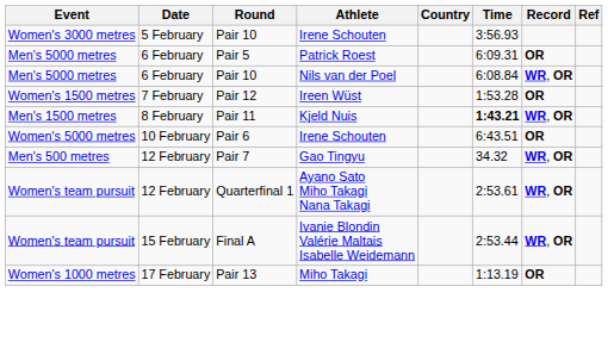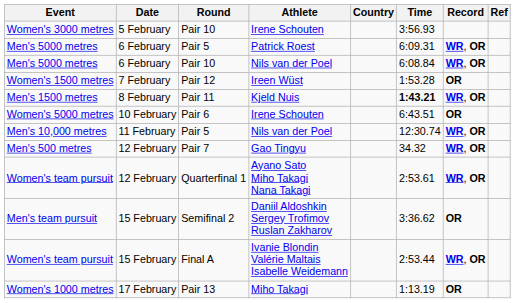Men's 5000 metres / Pair 5 | Record: OR -> WR, OR
+ row: Men's 10,000 metres | 11 February | Pair 5 | Nils van der Poel | 12:30.74 | WR, OR
+ row: Men's team pursuit | 15 February | Semifinal 2 | Daniil Aldoshkin Sergey Trofimov Ruslan Zakharov | 3:36.62 | OR
